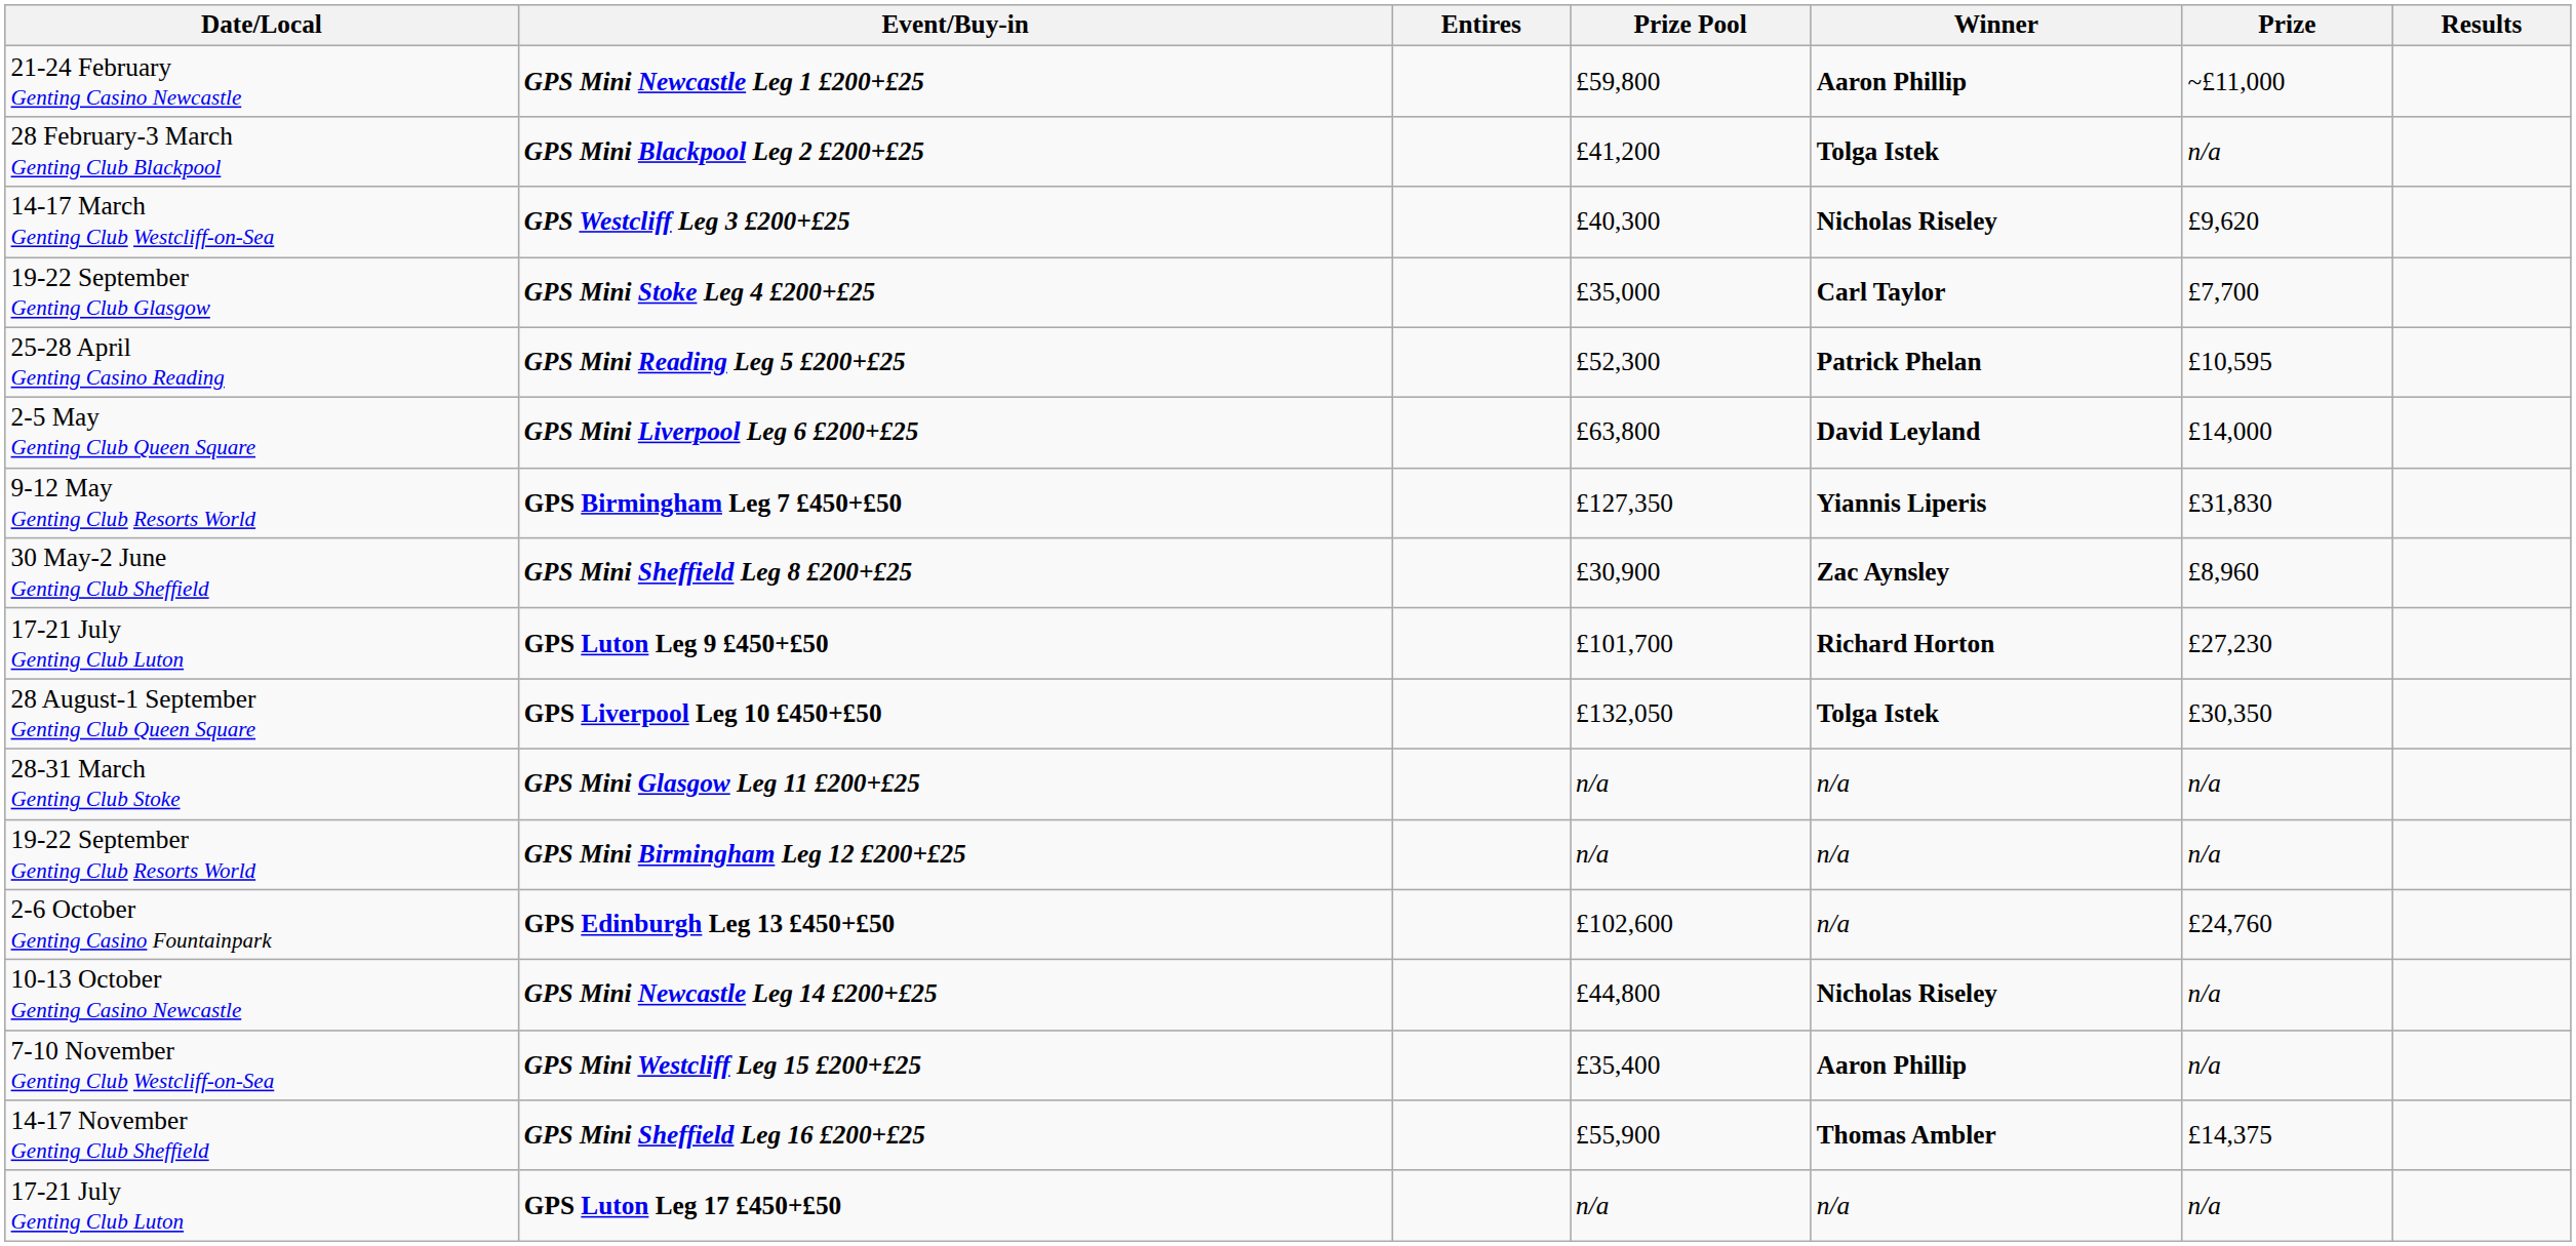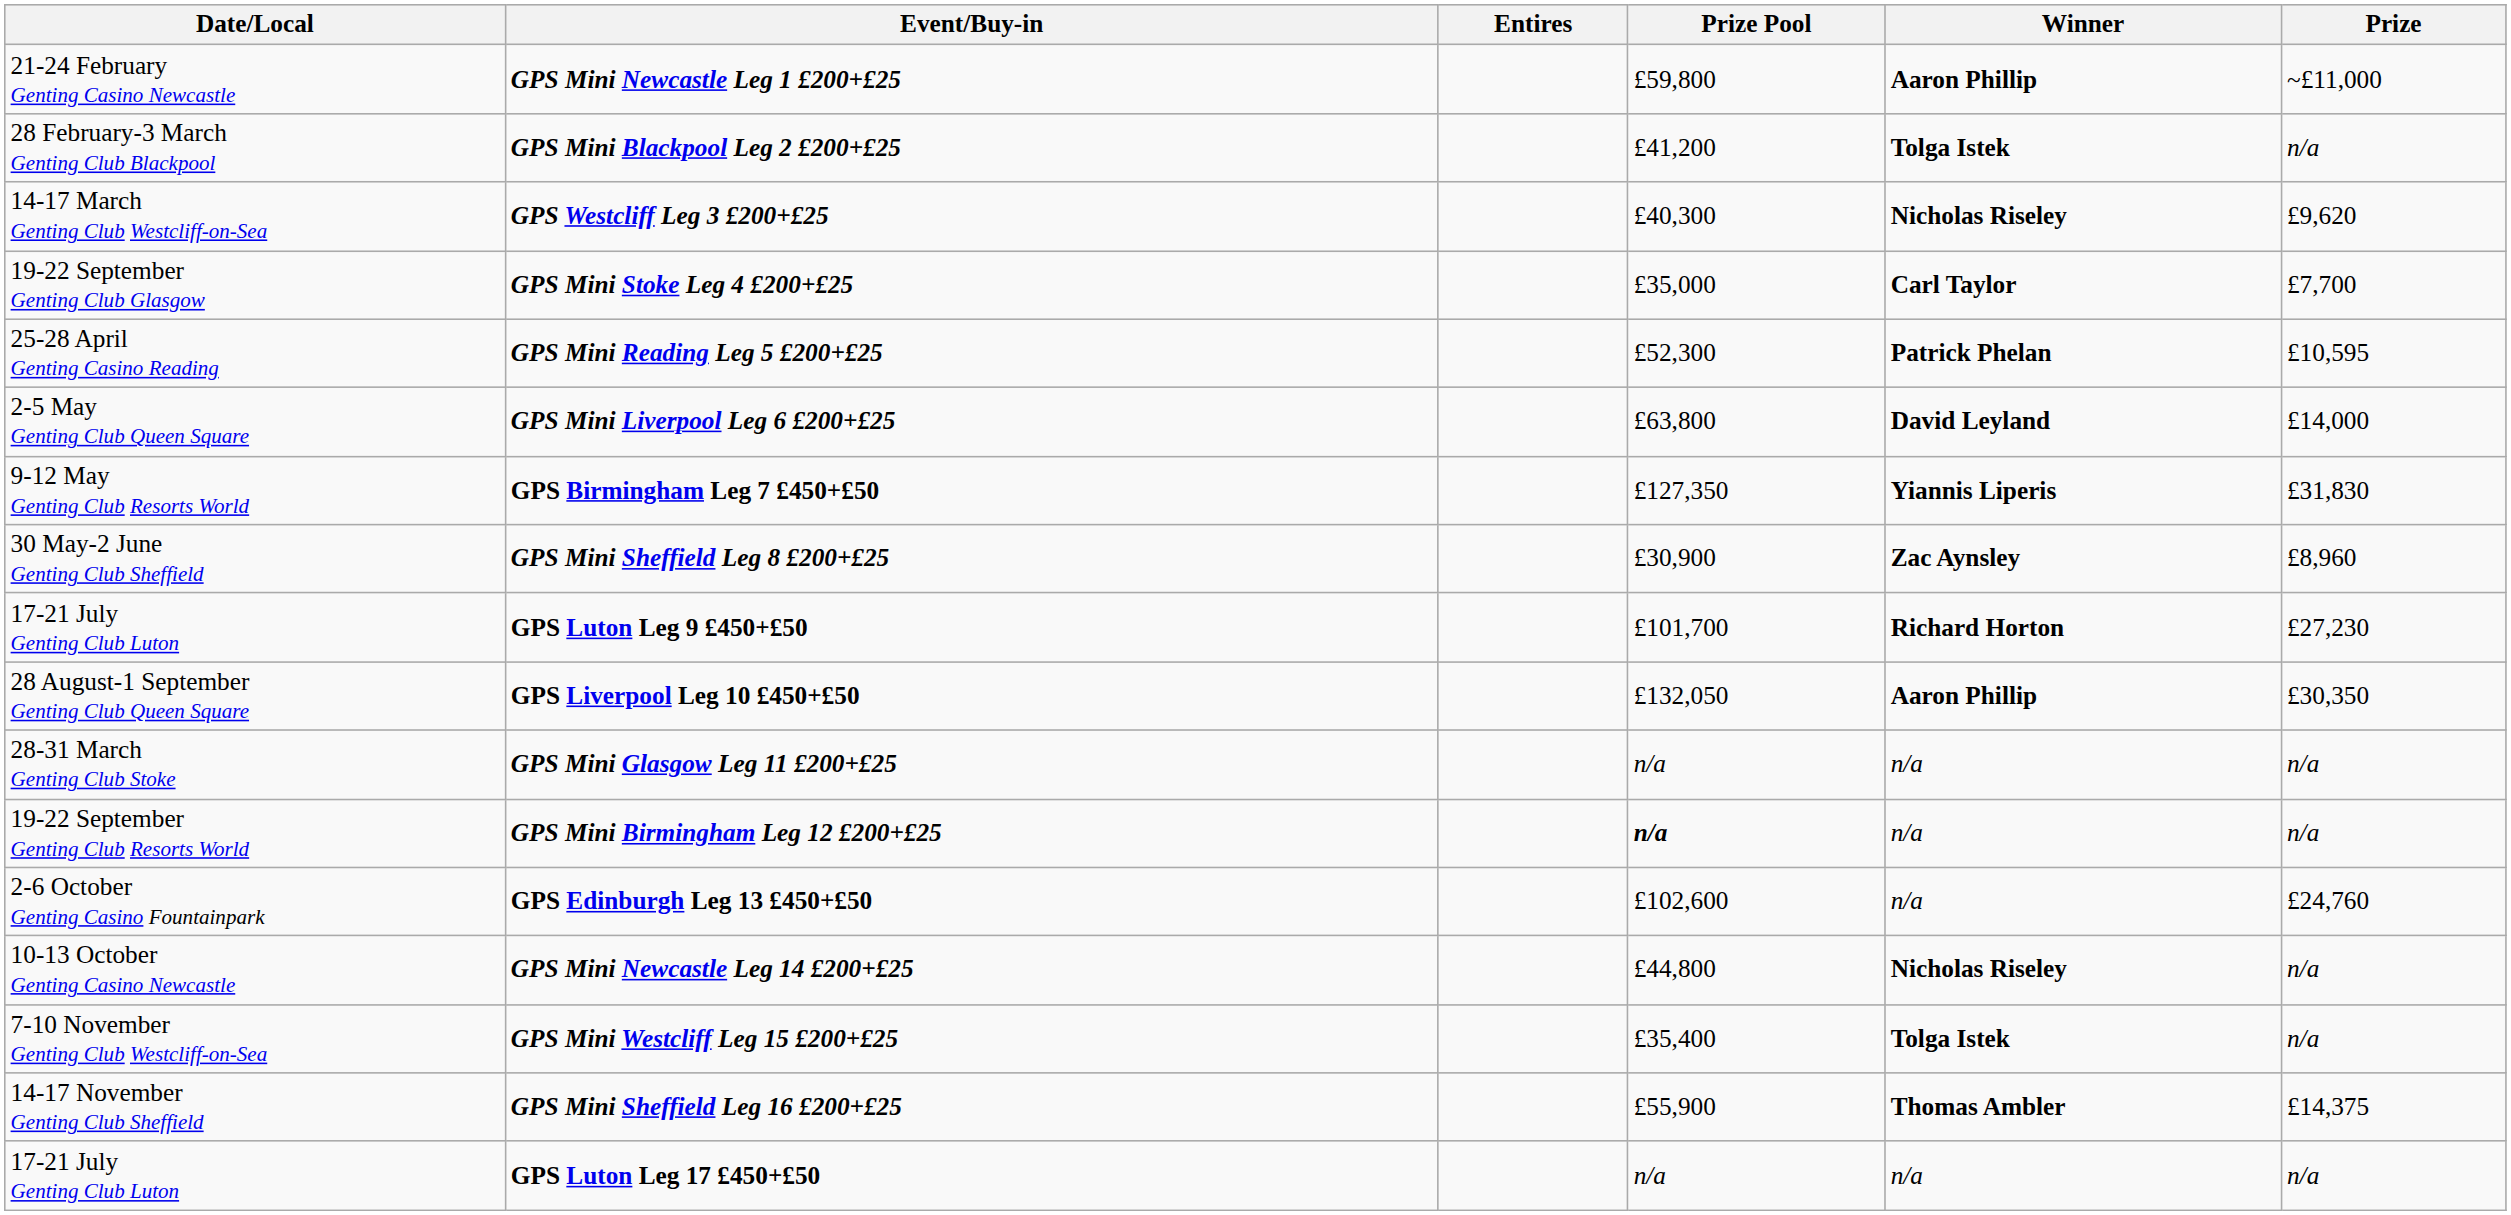- column: Results
GPS Liverpool Leg 10 £450+£50 | Winner: Tolga Istek -> Aaron Phillip
GPS Mini Birmingham Leg 12 £200+£25 | Prize Pool: normal -> bold
GPS Mini Westcliff Leg 15 £200+£25 | Winner: Aaron Phillip -> Tolga Istek
